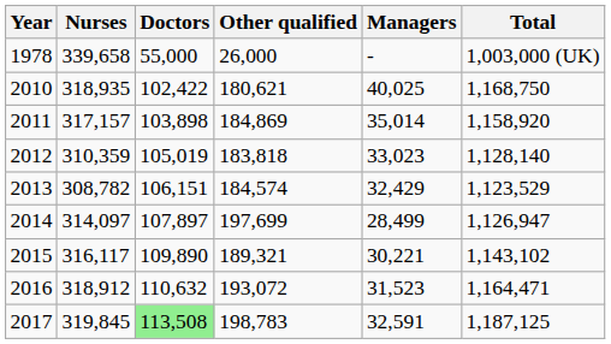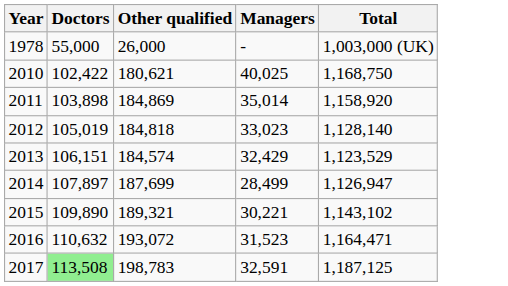- column: Nurses | 339,658 | 318,935 | 317,157 | 310,359 | 308,782 | 314,097 | 316,117 | 318,912 | 319,845
2012 | Other qualified: 183,818 -> 184,818
2014 | Other qualified: 197,699 -> 187,699
